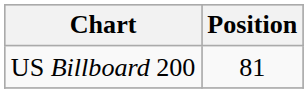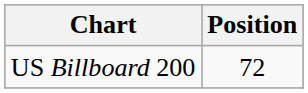US Billboard 200 | Position: 81 -> 72
